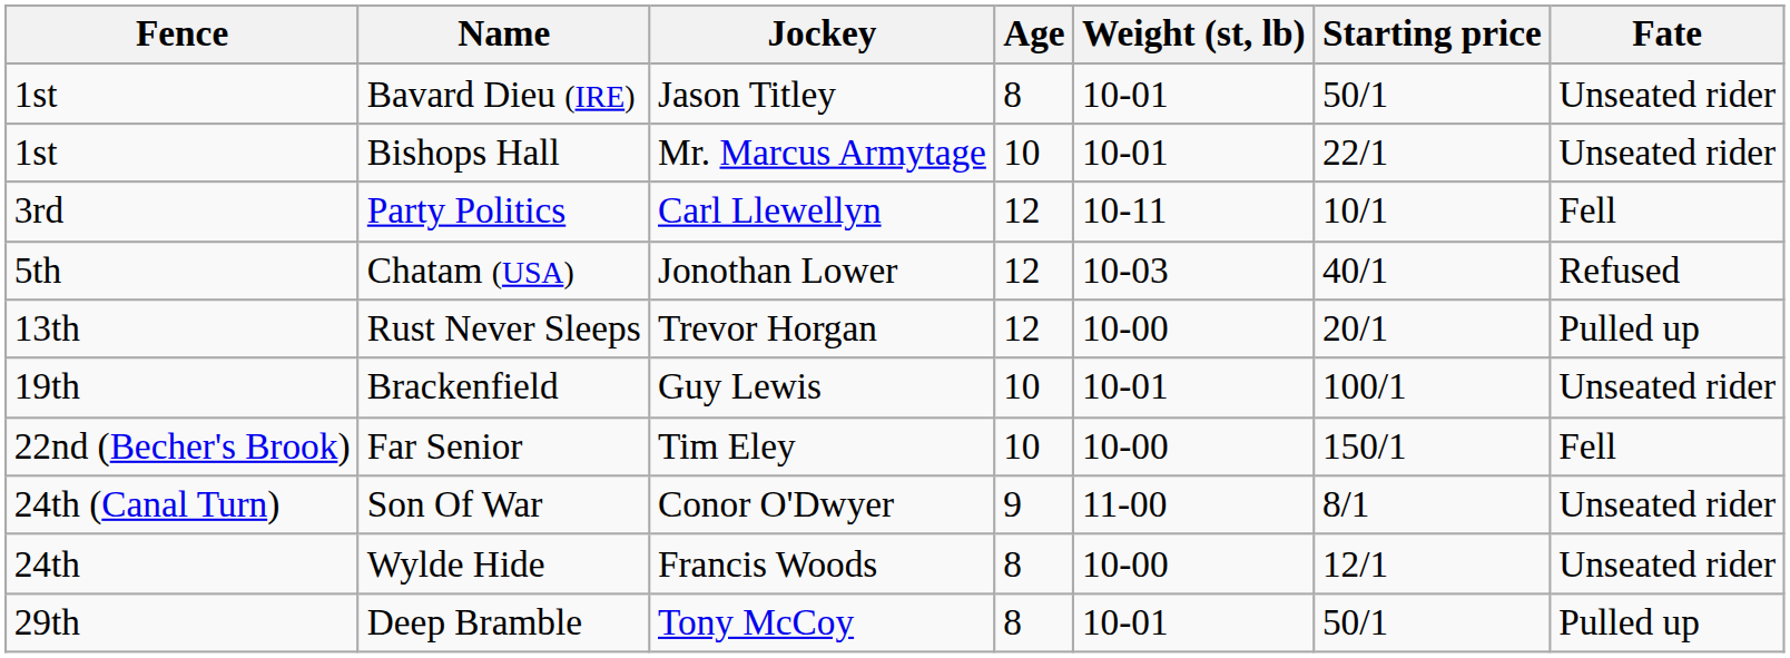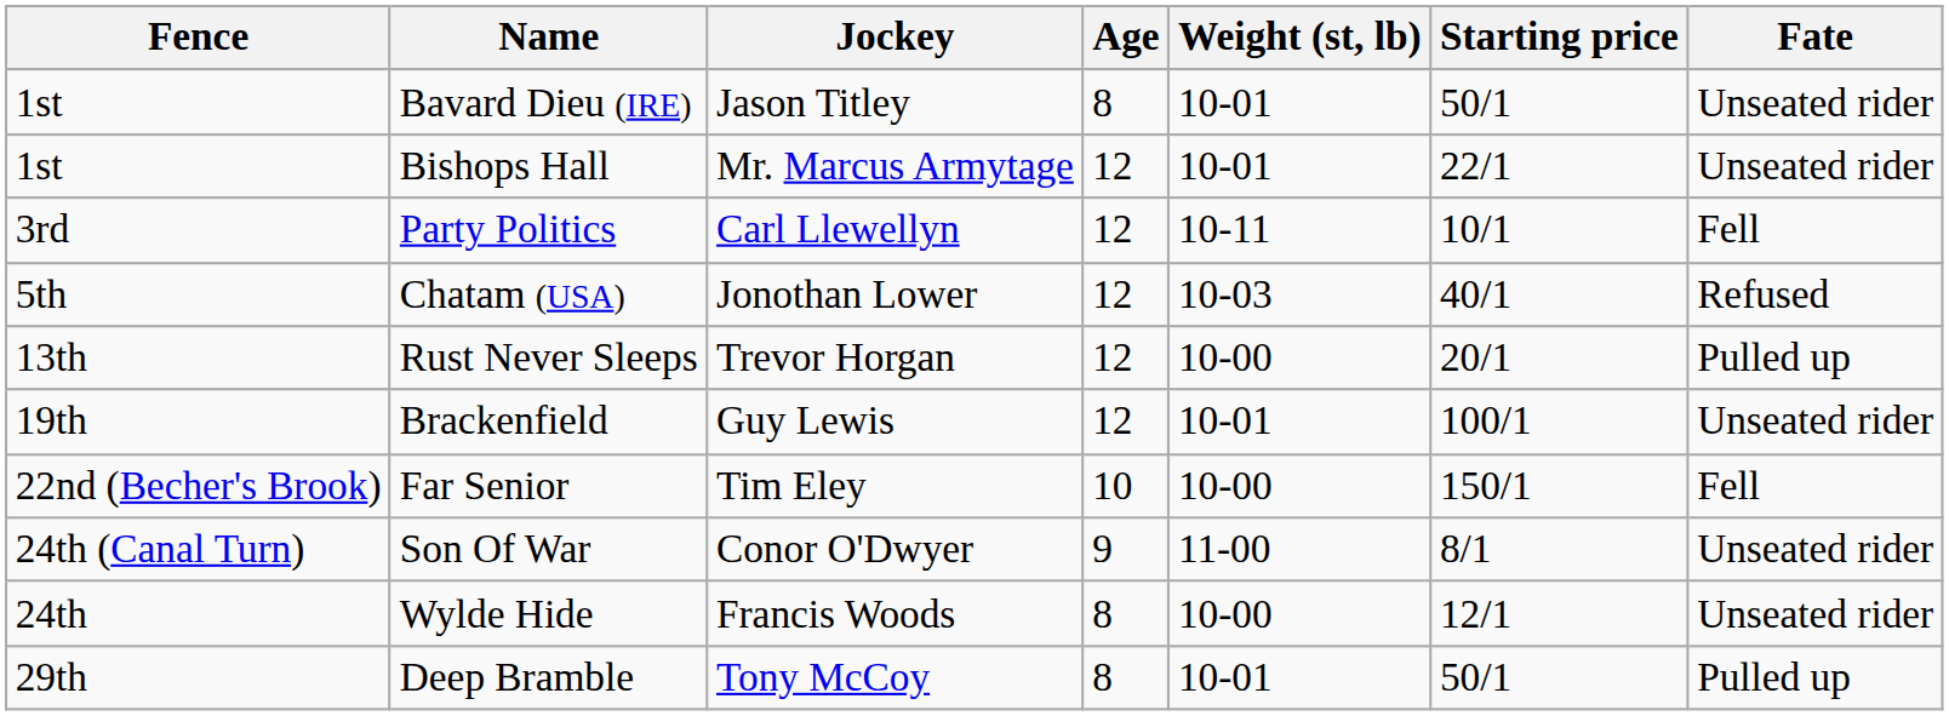Bishops Hall | Age: 10 -> 12
Brackenfield | Age: 10 -> 12
